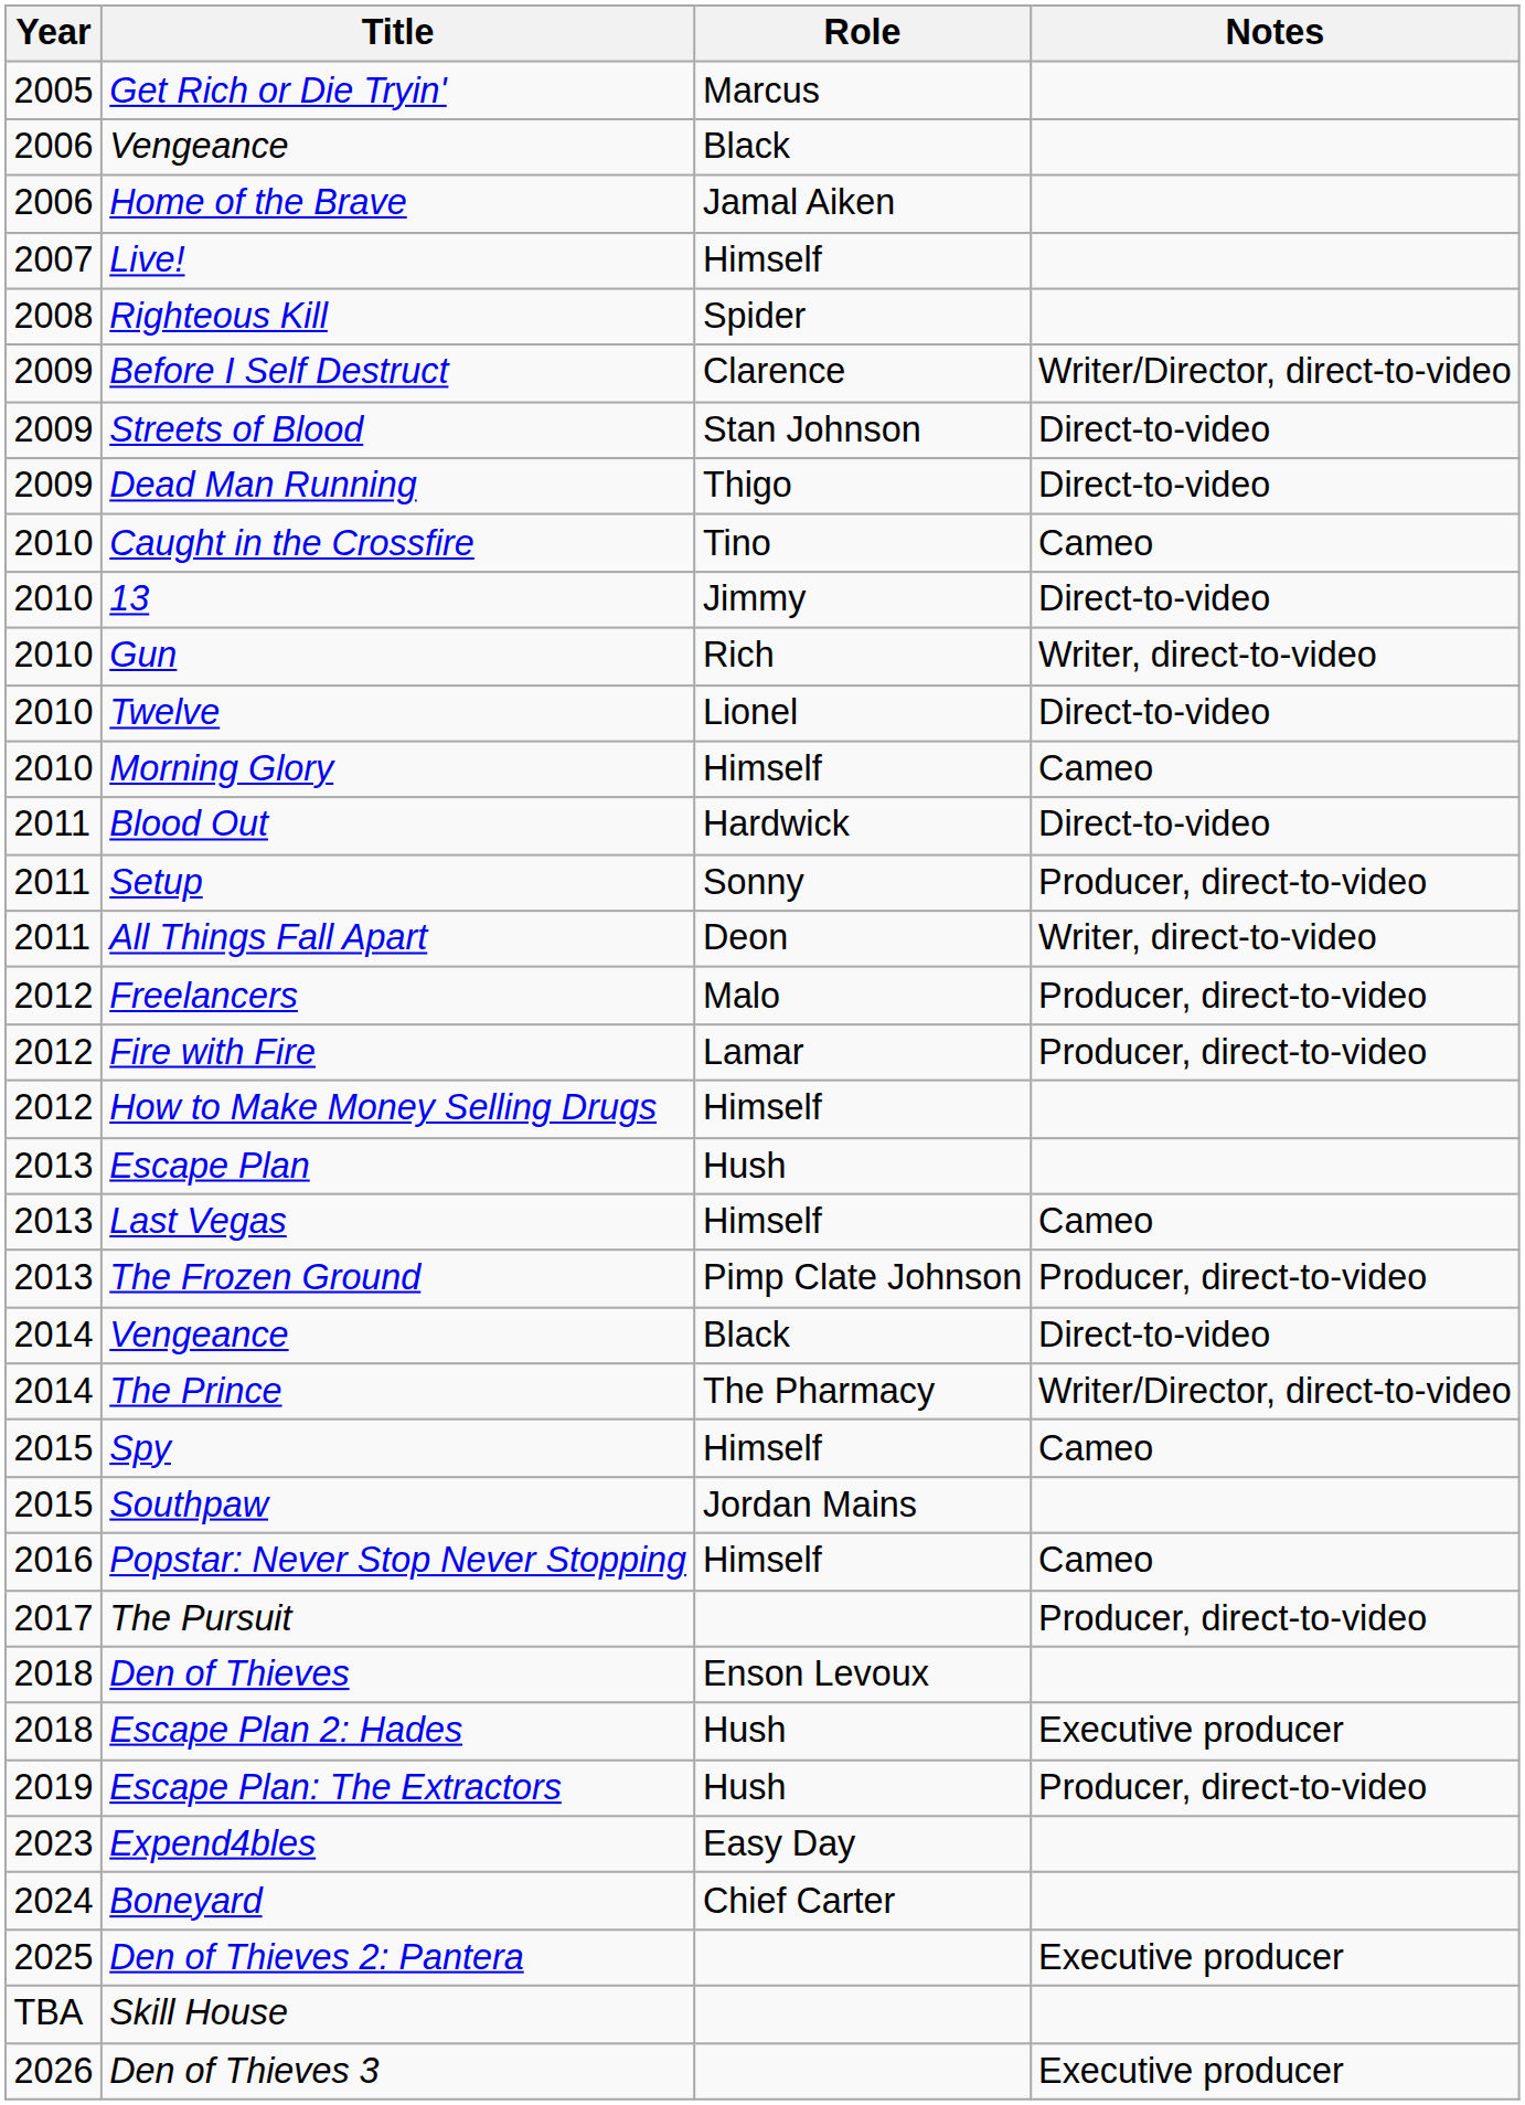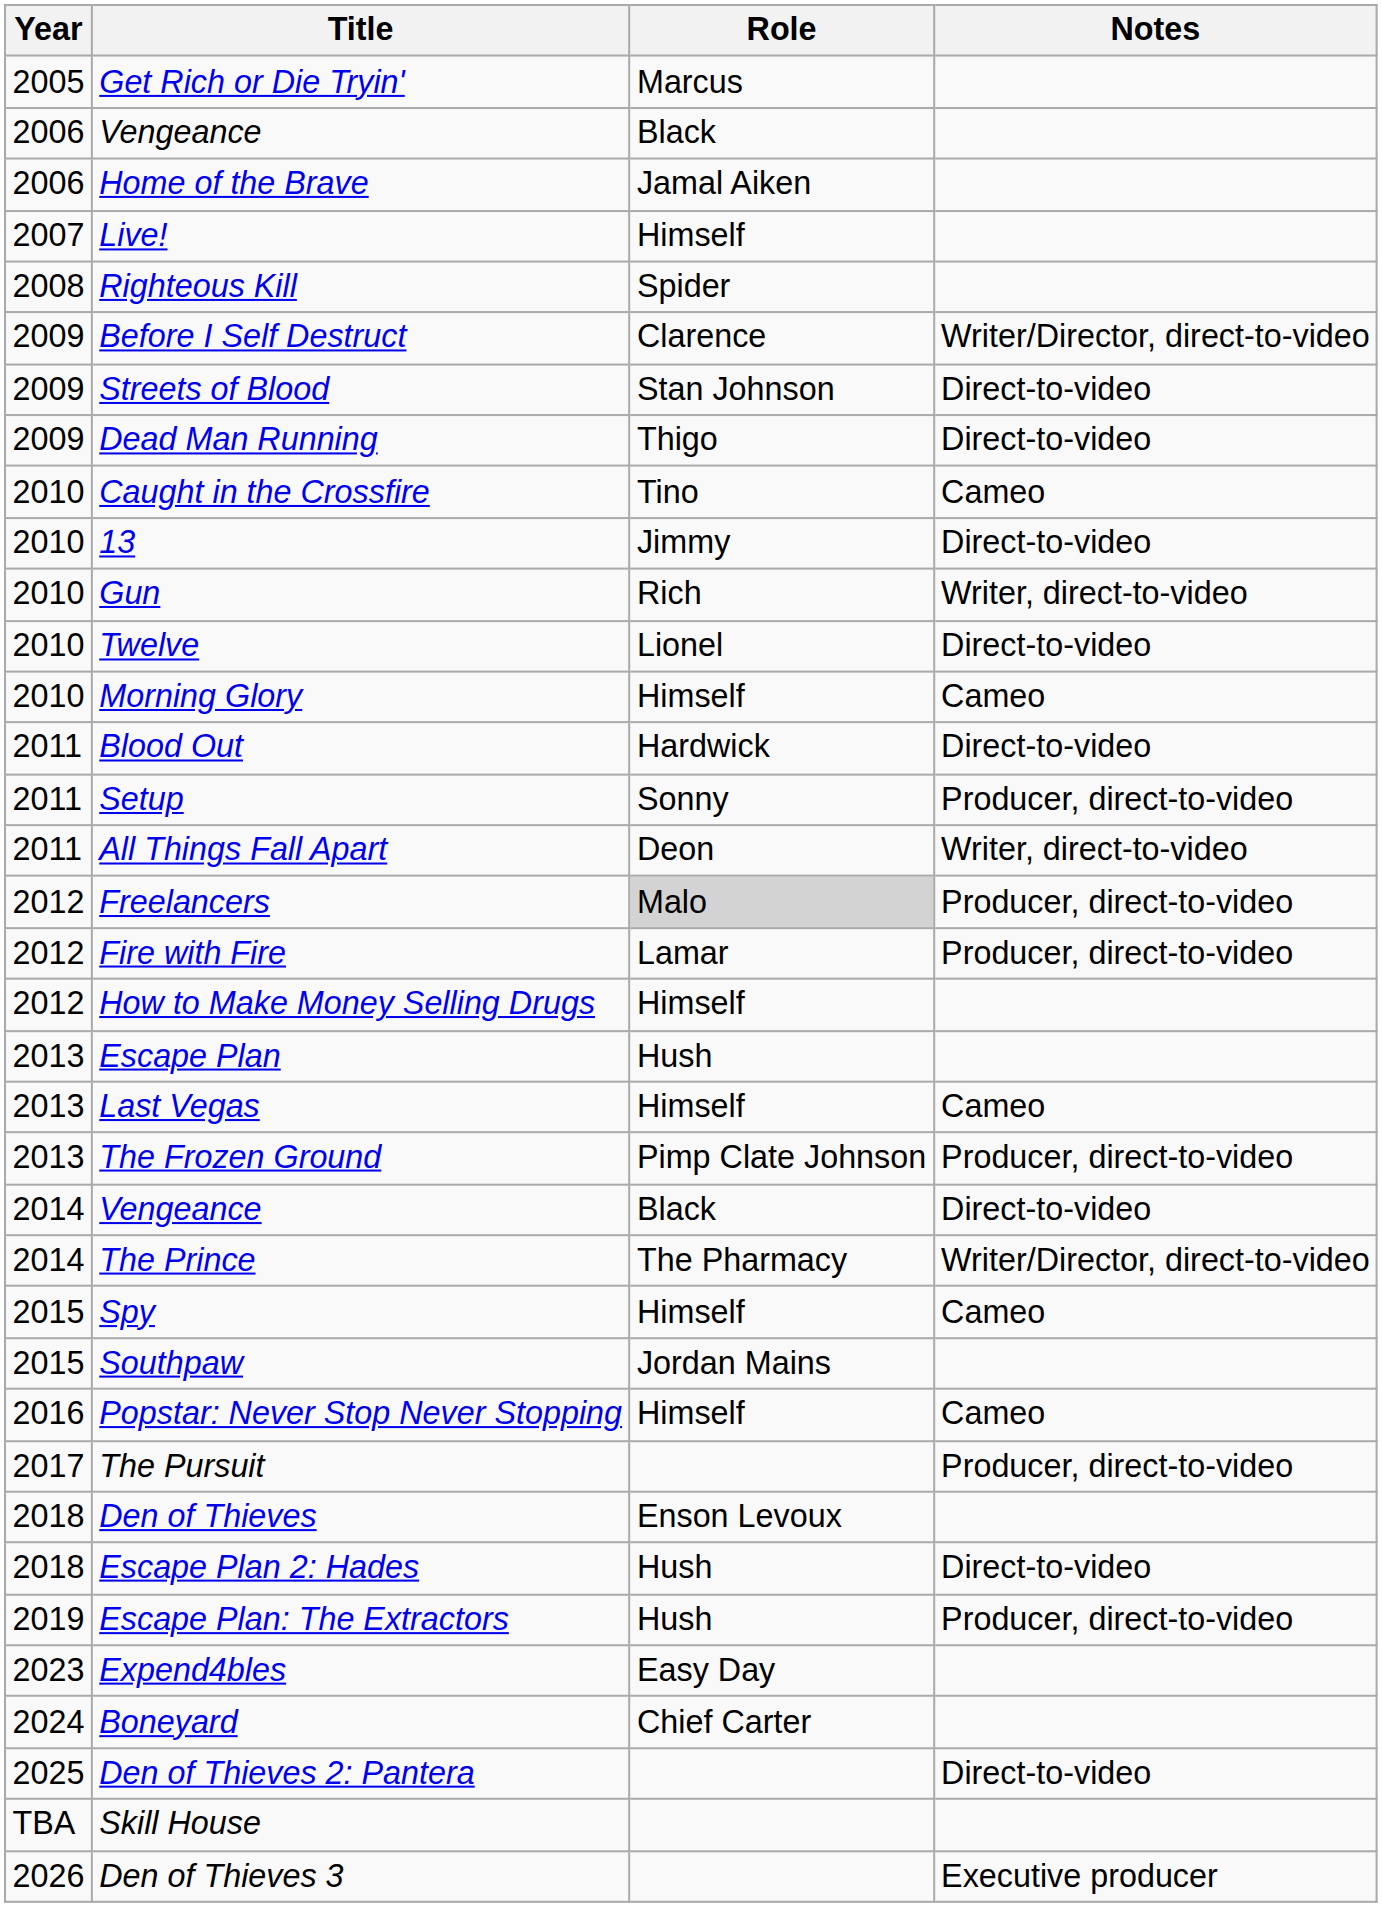Freelancers | Role: no background -> lightgrey background
Escape Plan 2: Hades | Notes: Executive producer -> Direct-to-video
Den of Thieves 2: Pantera | Notes: Executive producer -> Direct-to-video
